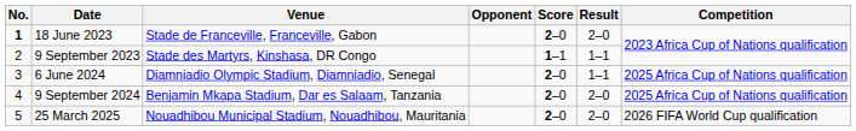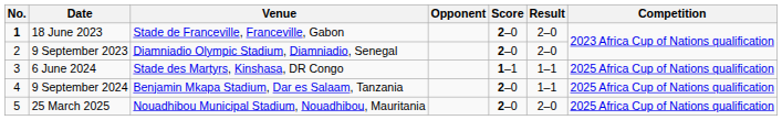9 September 2023 | Venue: Stade des Martyrs, Kinshasa, DR Congo -> Diamniadio Olympic Stadium, Diamniadio, Senegal
9 September 2023 | Score: 1–1 -> 2–0
9 September 2023 | Result: 1–1 -> 2–0
6 June 2024 | Venue: Diamniadio Olympic Stadium, Diamniadio, Senegal -> Stade des Martyrs, Kinshasa, DR Congo
6 June 2024 | Score: 2–0 -> 1–1
9 September 2024 | Result: 2–0 -> 1–1
25 March 2025 | Competition: 2026 FIFA World Cup qualification -> 2025 Africa Cup of Nations qualification
